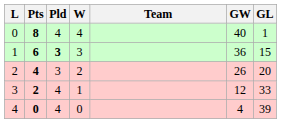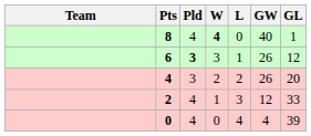columns swapped: Team <-> L
8 | W: normal -> bold
6 | GW: 36 -> 26
6 | GL: 15 -> 12
